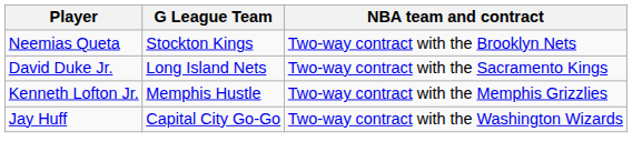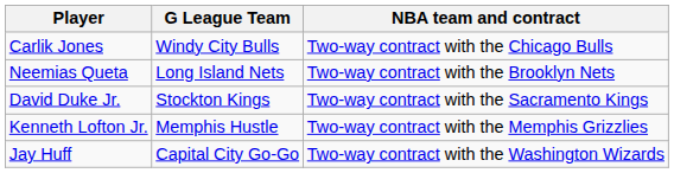+ row: Carlik Jones | Windy City Bulls | Two-way contract with the Chicago Bulls
Neemias Queta | G League Team: Stockton Kings -> Long Island Nets
David Duke Jr. | G League Team: Long Island Nets -> Stockton Kings
